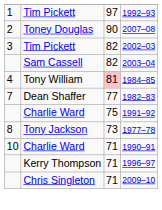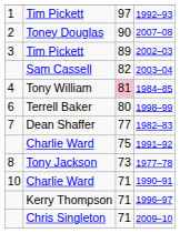2002–03 | column 3: 82 -> 89
+ row: 6 | Terrell Baker | 80 | 1998–99
